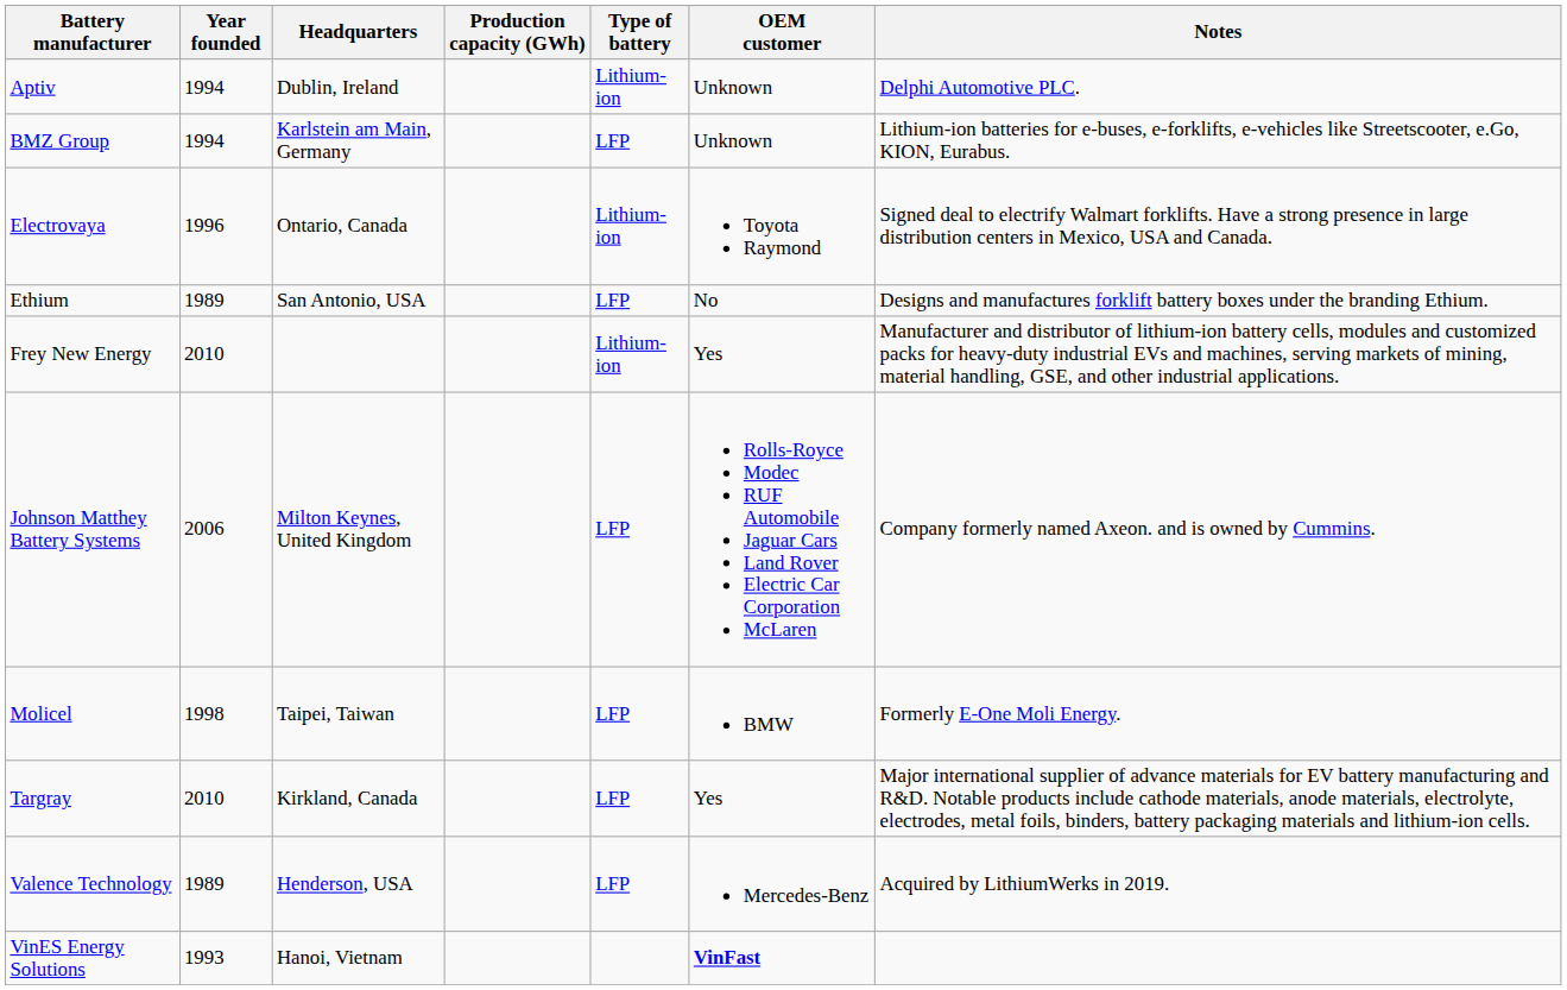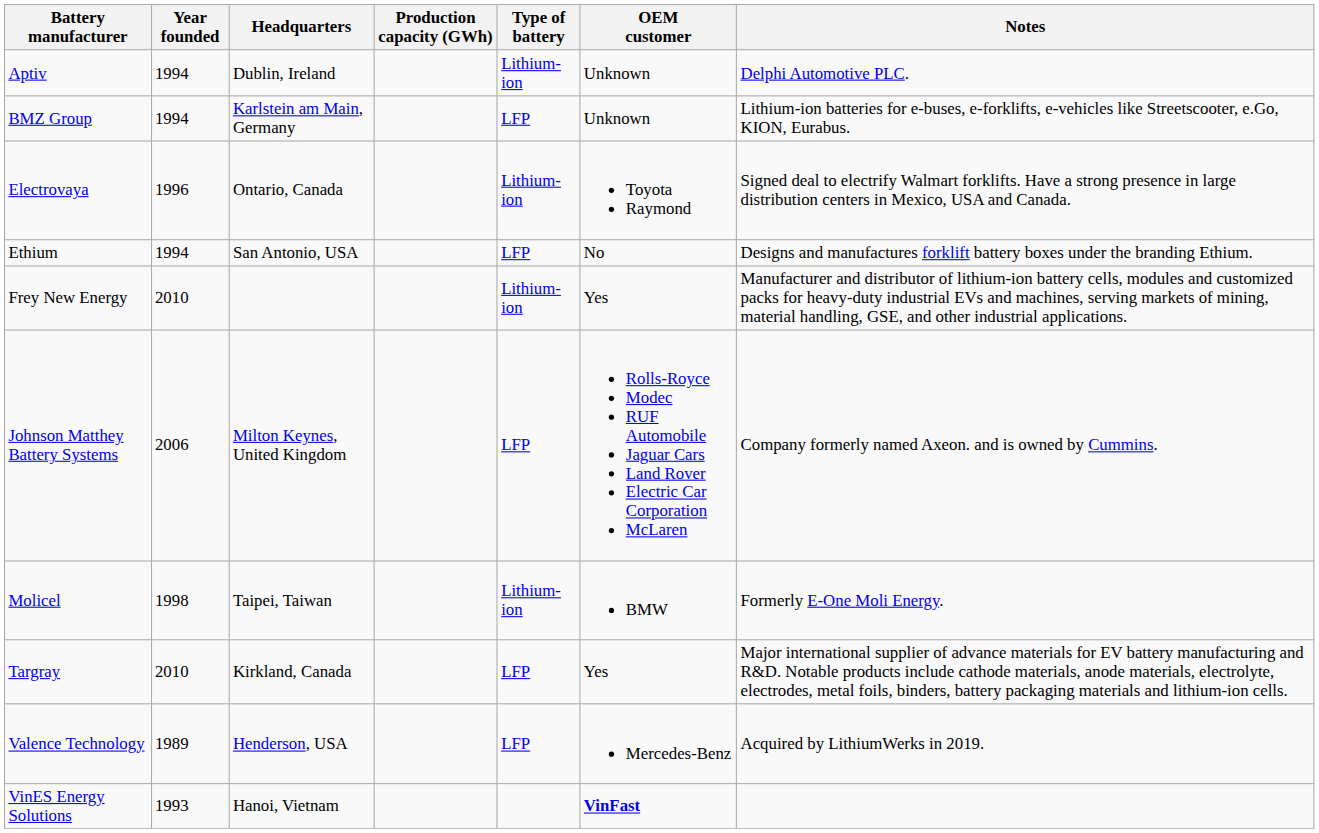Ethium | Year founded: 1989 -> 1994
Molicel | Type of battery: LFP -> Lithium-ion
